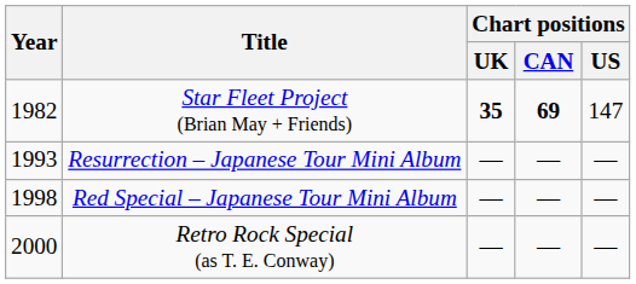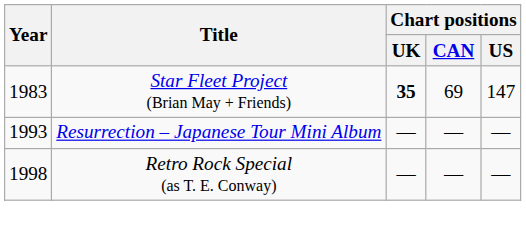Star Fleet Project (Brian May + Friends) | Year: 1982 -> 1983
Star Fleet Project (Brian May + Friends) | Chart positions / CAN: bold -> normal
- row: 1998 | Red Special – Japanese Tour Mini Album | — | — | —
Retro Rock Special (as T. E. Conway) | Year: 2000 -> 1998
